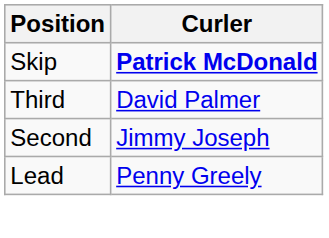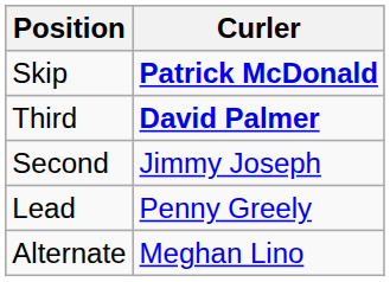Third | Curler: normal -> bold
+ row: Alternate | Meghan Lino
